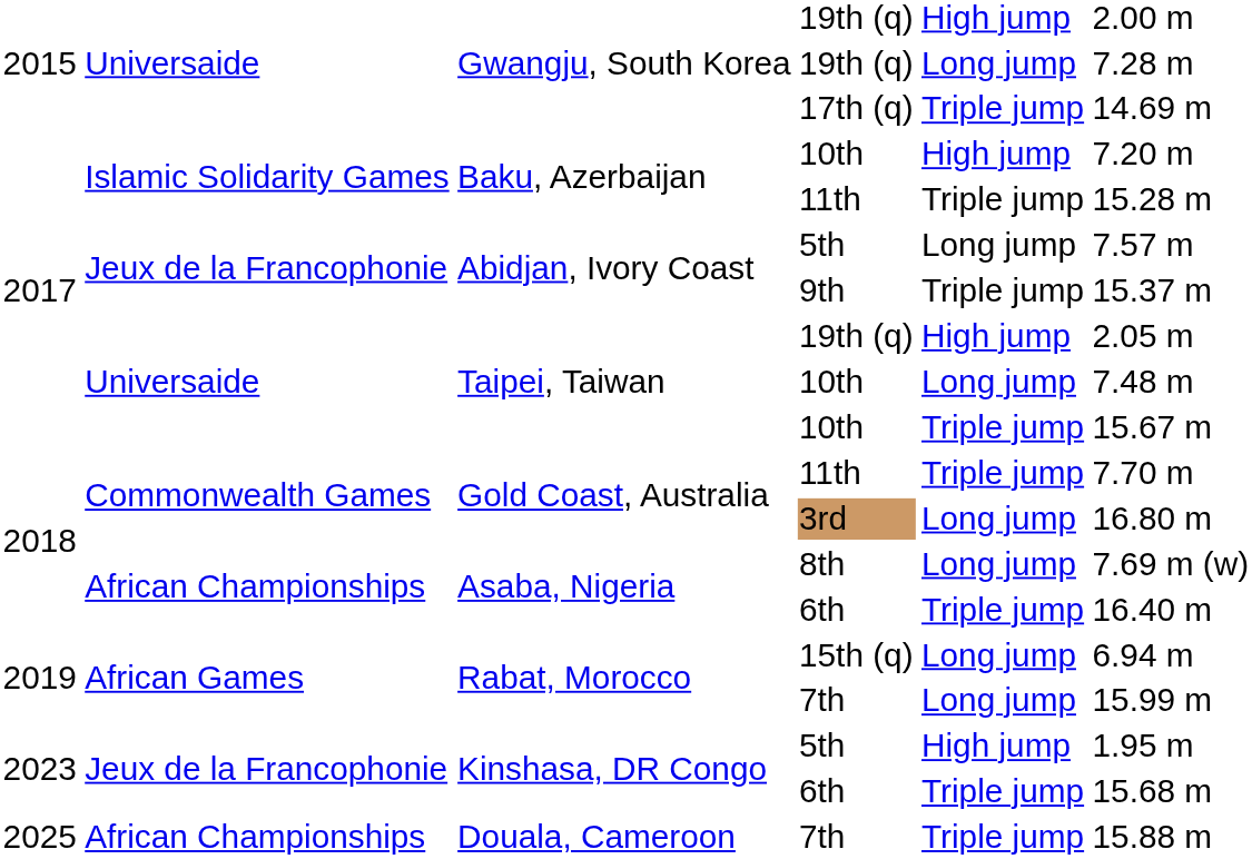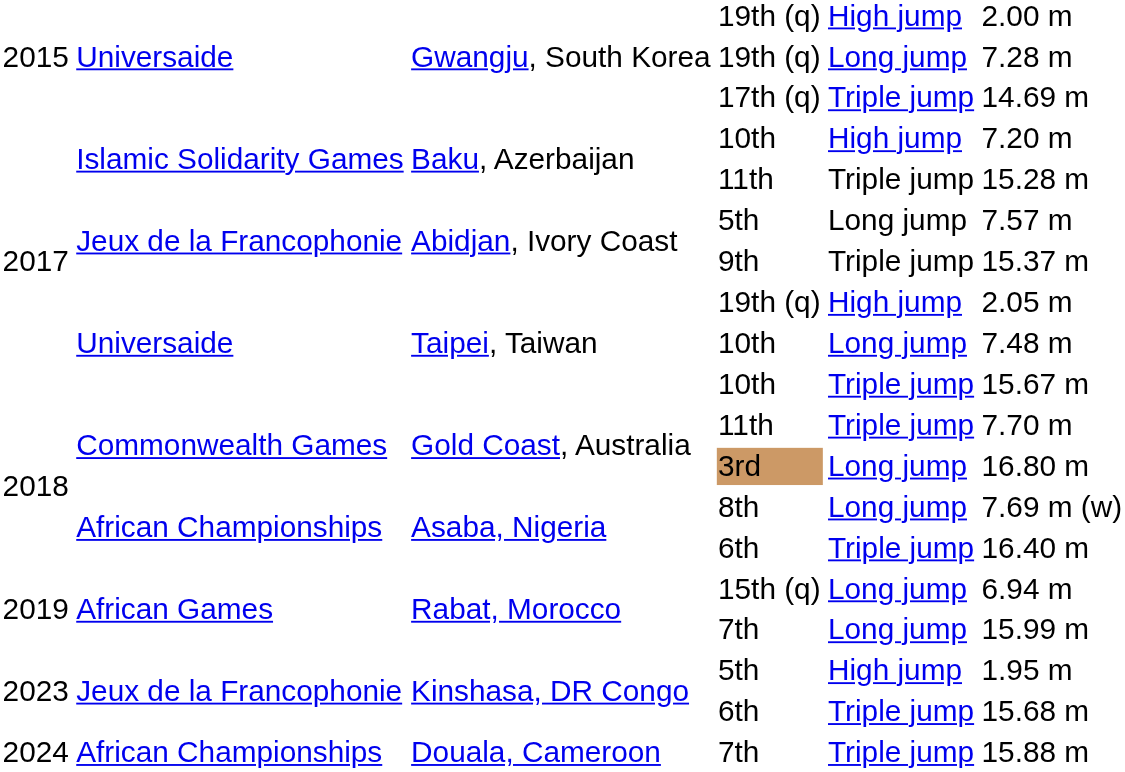Douala, Cameroon / 7th | column 1: 2025 -> 2024
